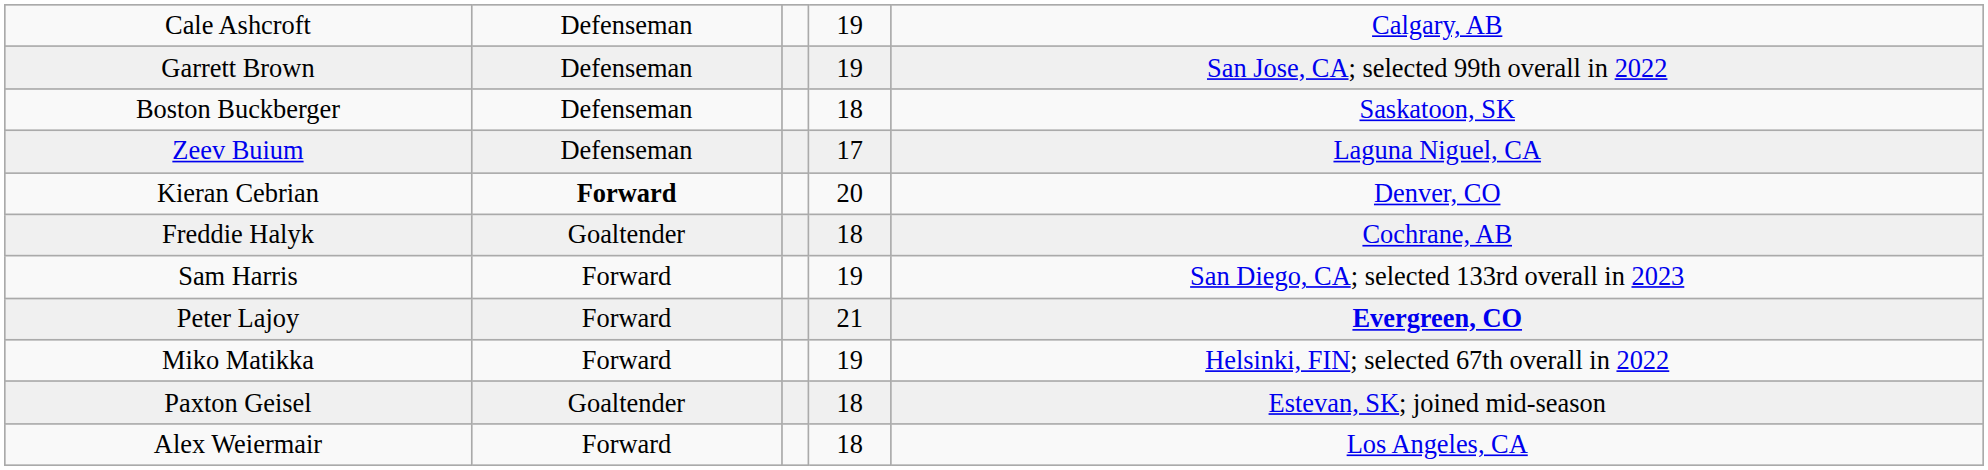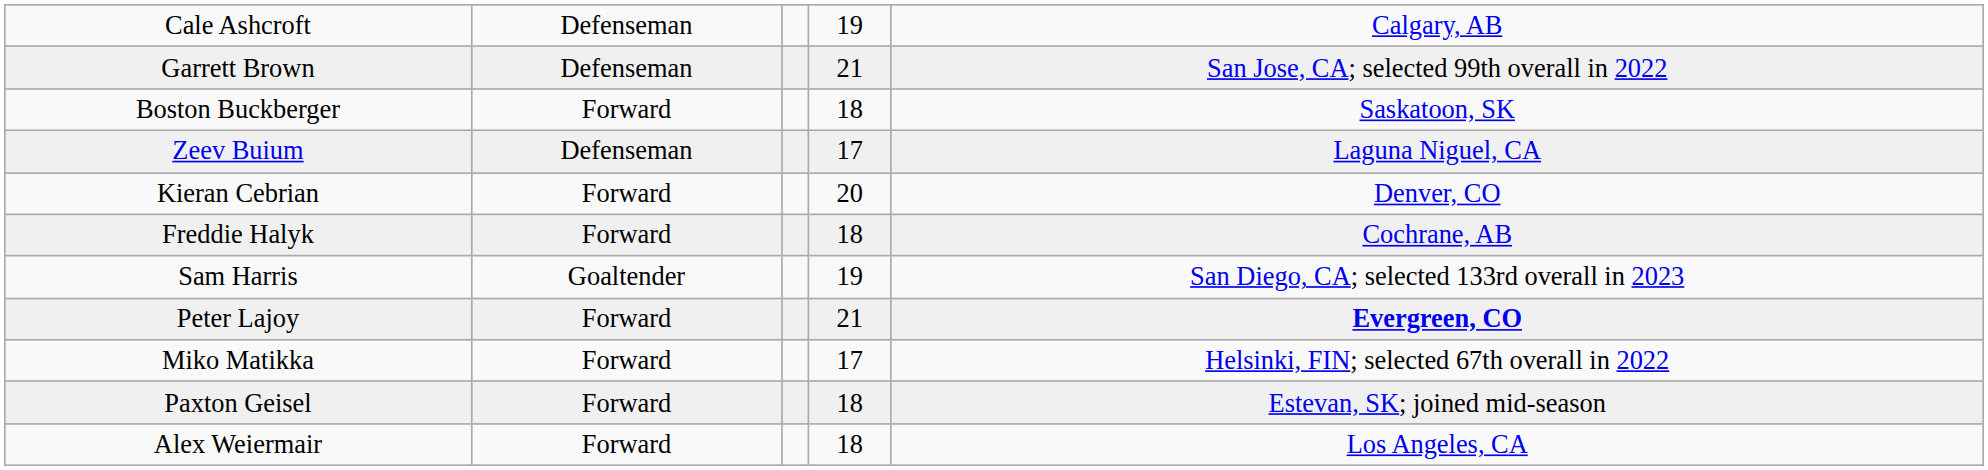Garrett Brown | column 4: 19 -> 21
Boston Buckberger | column 2: Defenseman -> Forward
Kieran Cebrian | column 2: bold -> normal
Freddie Halyk | column 2: Goaltender -> Forward
Sam Harris | column 2: Forward -> Goaltender
Miko Matikka | column 4: 19 -> 17
Paxton Geisel | column 2: Goaltender -> Forward
